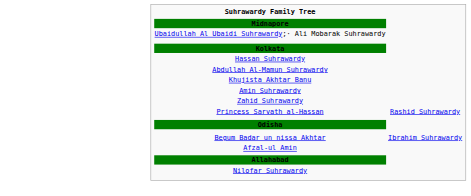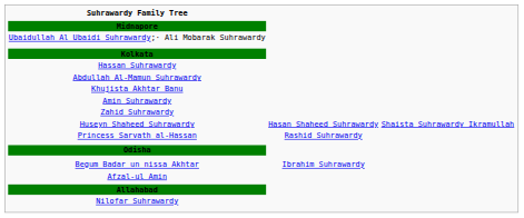+ row: Huseyn Shaheed Suhrawardy | Hasan Shaheed Suhrawardy | Shaista Suhrawardy Ikramullah
